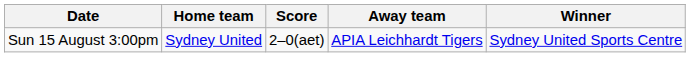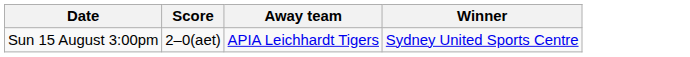- column: Home team | Sydney United
